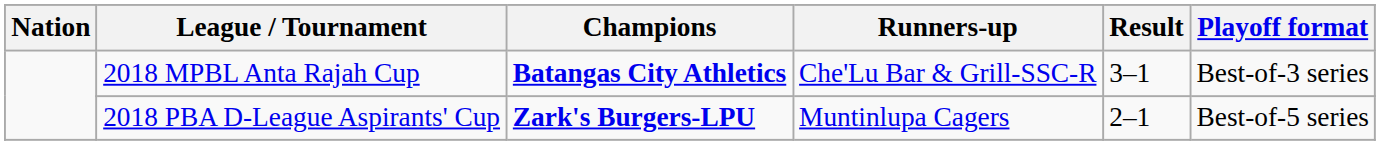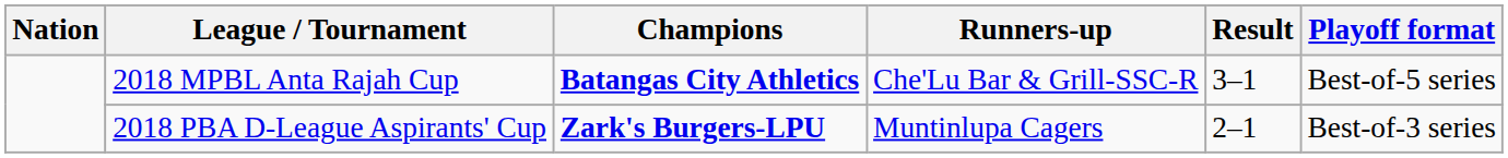2018 MPBL Anta Rajah Cup | Playoff format: Best-of-3 series -> Best-of-5 series
2018 PBA D-League Aspirants' Cup | Playoff format: Best-of-5 series -> Best-of-3 series
